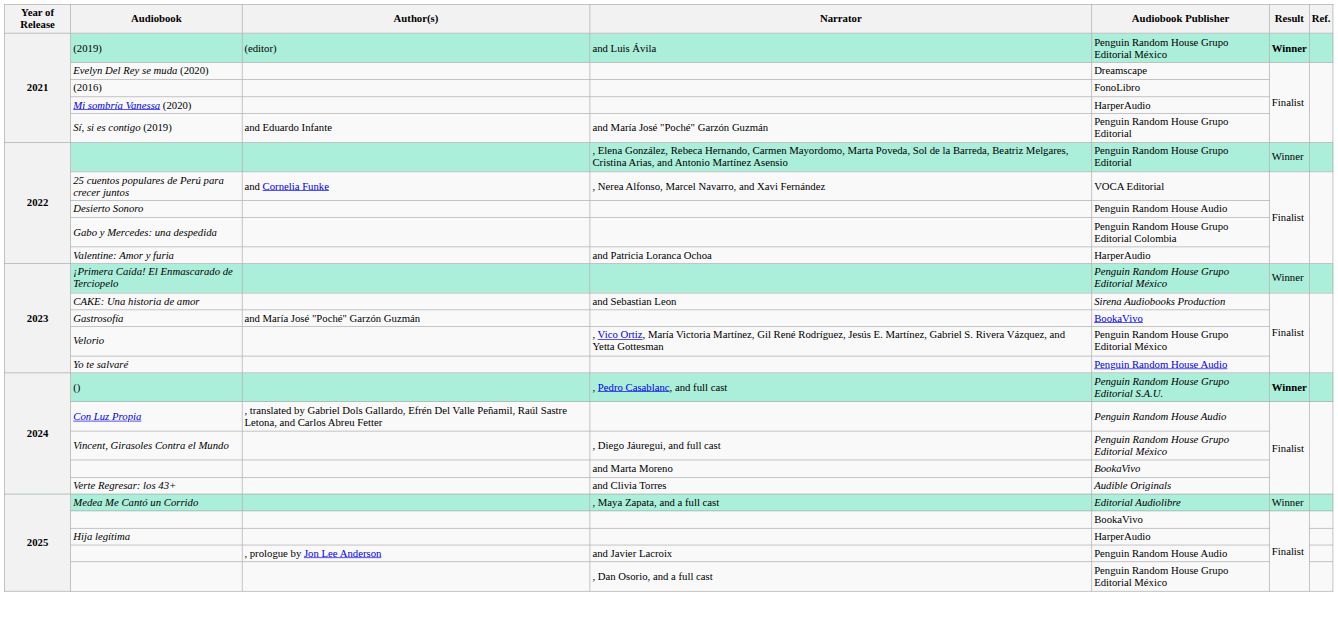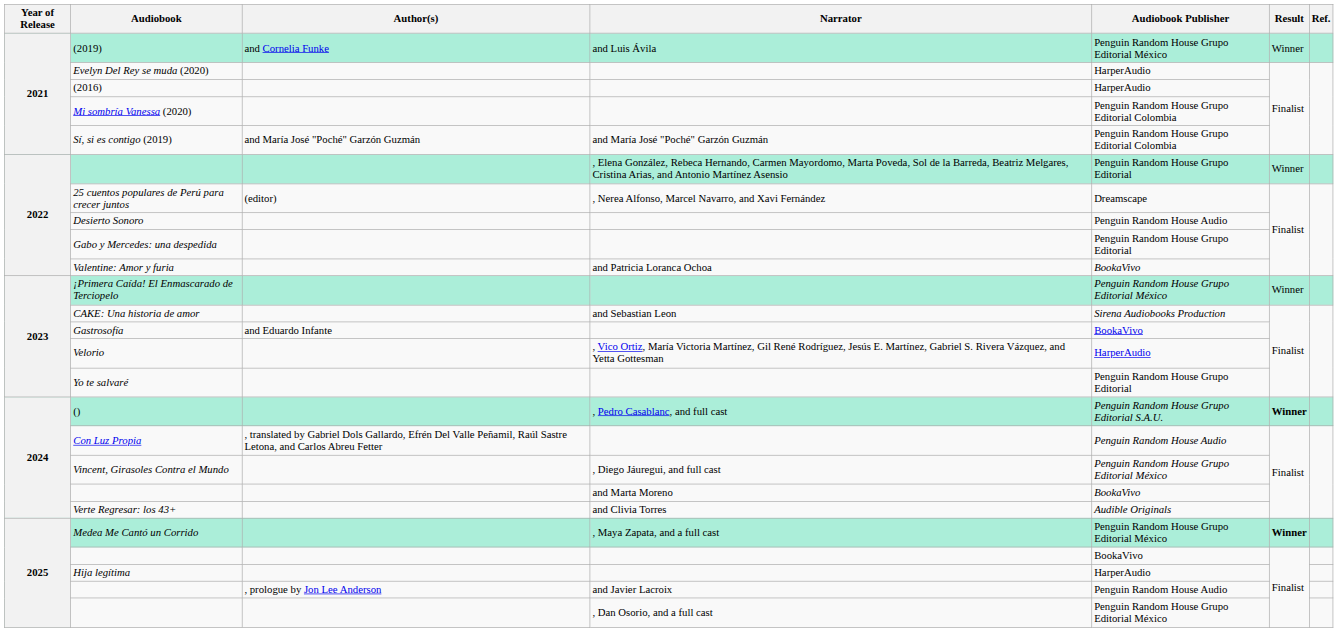(2019) | Author(s): (editor) -> and Cornelia Funke
(2019) | Result: bold -> normal
Evelyn Del Rey se muda (2020) | Audiobook Publisher: Dreamscape -> HarperAudio
(2016) | Audiobook Publisher: FonoLibro -> HarperAudio
Mi sombría Vanessa (2020) | Audiobook Publisher: HarperAudio -> Penguin Random House Grupo Editorial Colombia
Sí, si es contigo (2019) | Author(s): and Eduardo Infante -> and María José "Poché" Garzón Guzmán
Sí, si es contigo (2019) | Audiobook Publisher: Penguin Random House Grupo Editorial -> Penguin Random House Grupo Editorial Colombia
25 cuentos populares de Perú para crecer juntos | Author(s): and Cornelia Funke -> (editor)
25 cuentos populares de Perú para crecer juntos | Audiobook Publisher: VOCA Editorial -> Dreamscape
Gabo y Mercedes: una despedida | Audiobook Publisher: Penguin Random House Grupo Editorial Colombia -> Penguin Random House Grupo Editorial
Valentine: Amor y furia | Audiobook Publisher: HarperAudio -> BookaVivo
Gastrosofía | Author(s): and María José "Poché" Garzón Guzmán -> and Eduardo Infante
Velorio | Audiobook Publisher: Penguin Random House Grupo Editorial México -> HarperAudio
Yo te salvaré | Audiobook Publisher: Penguin Random House Audio -> Penguin Random House Grupo Editorial
Medea Me Cantó un Corrido | Audiobook Publisher: Editorial Audiolibre -> Penguin Random House Grupo Editorial México
Medea Me Cantó un Corrido | Result: normal -> bold
